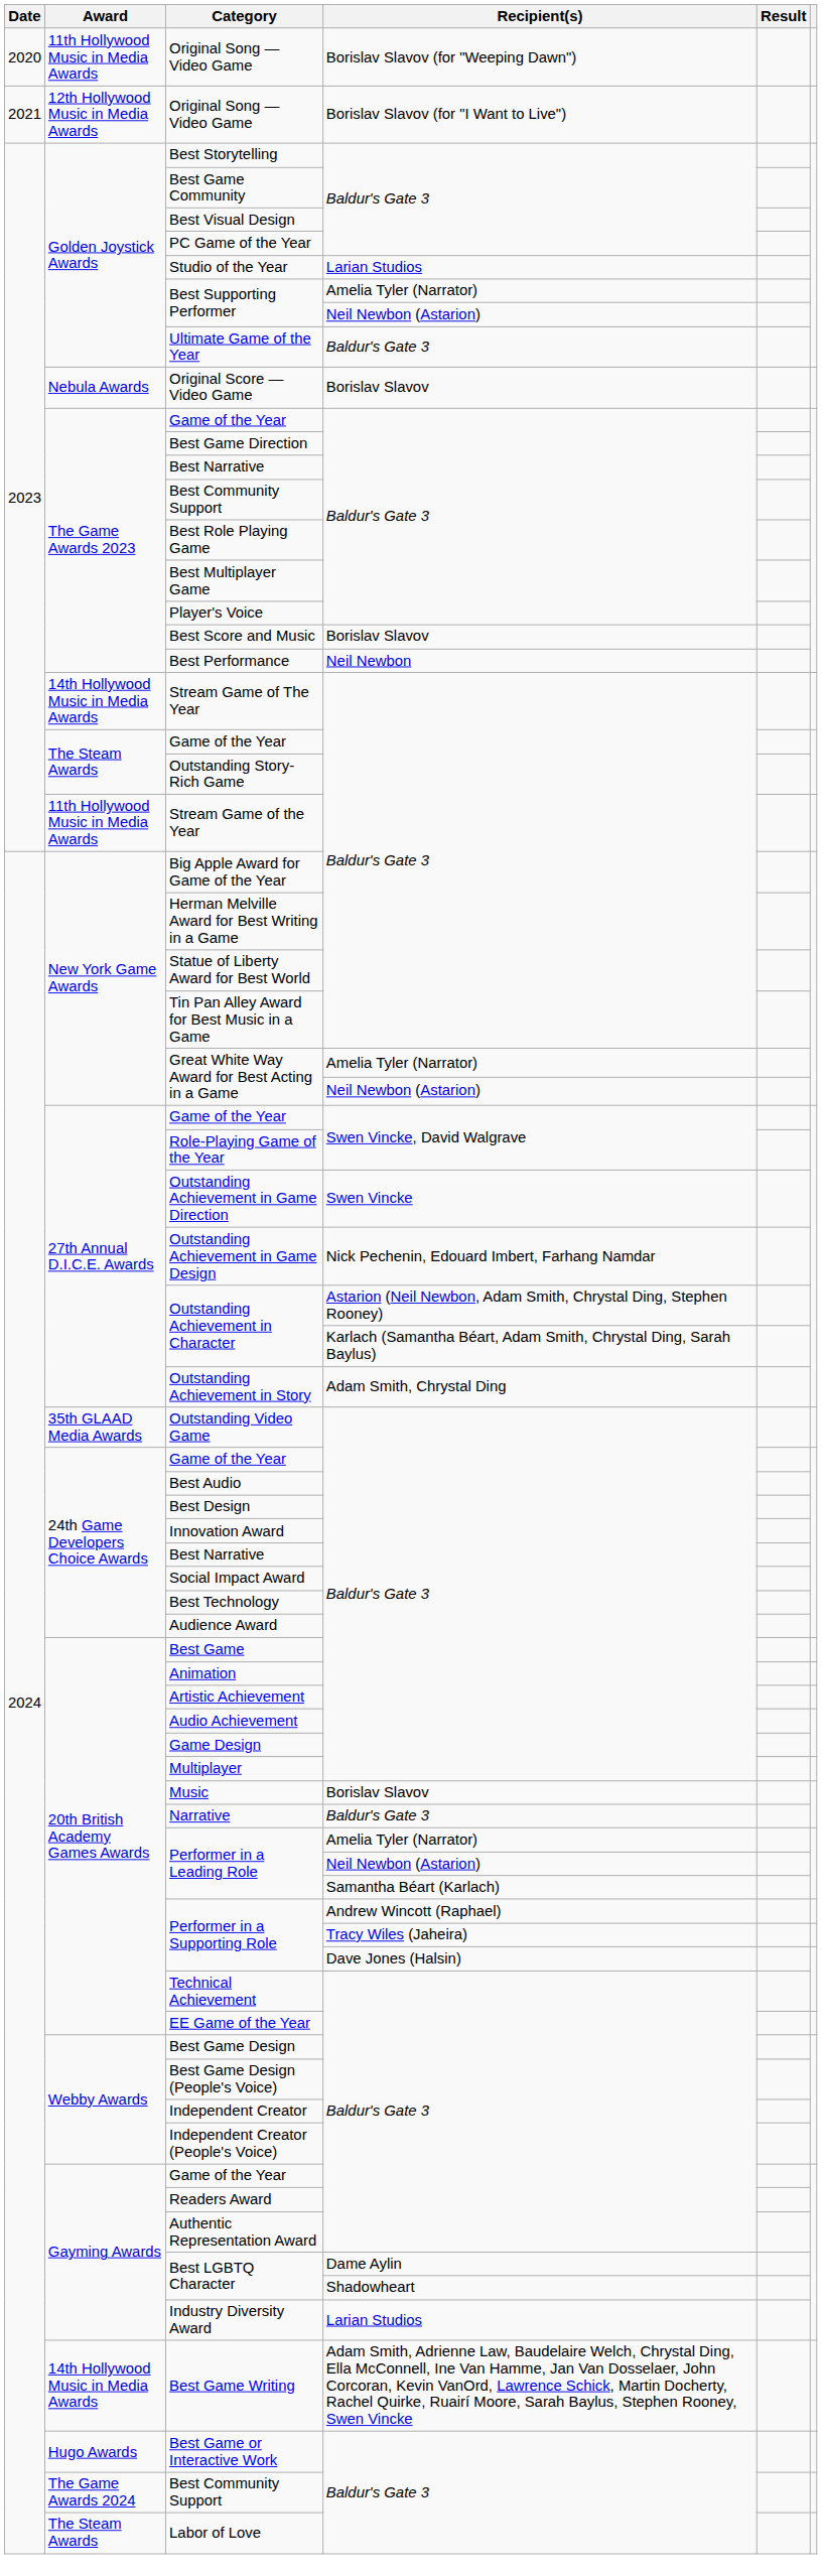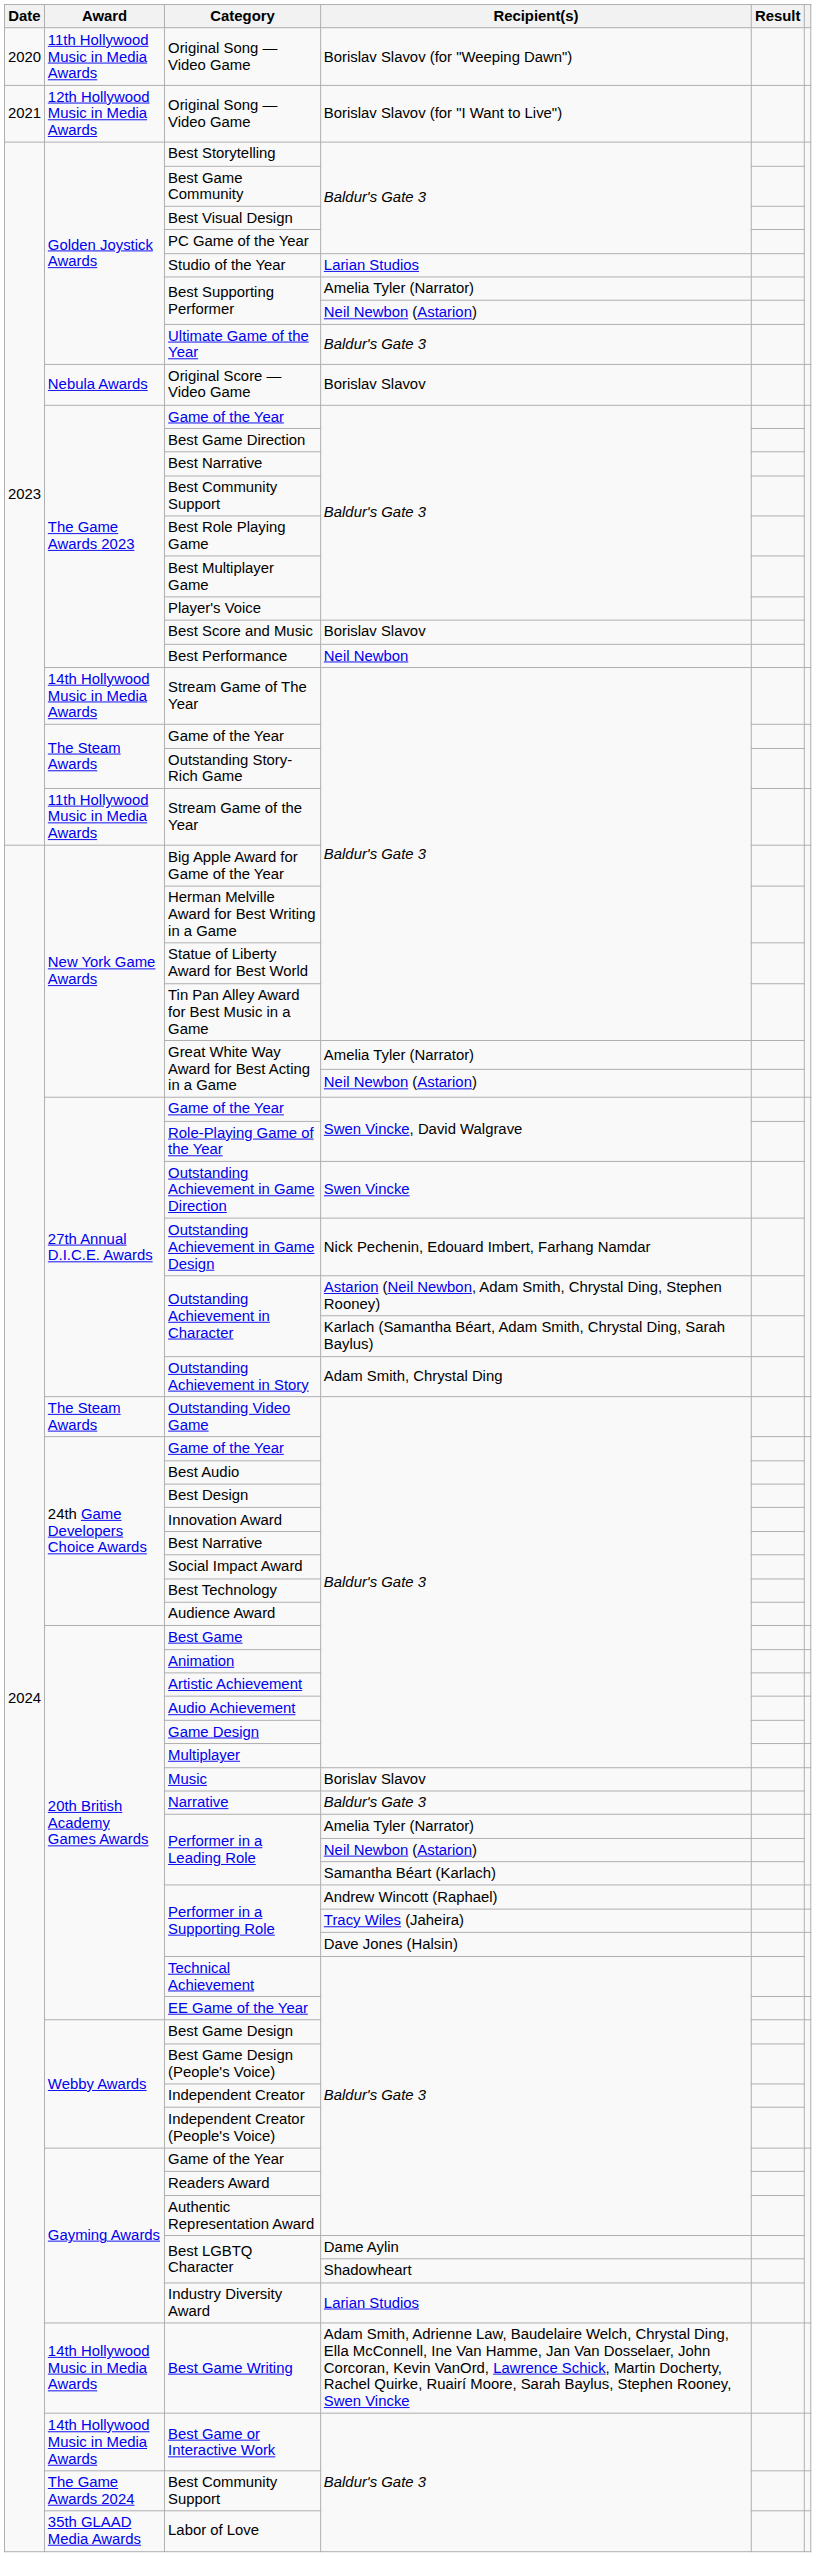Outstanding Video Game | Award: 35th GLAAD Media Awards -> The Steam Awards
Best Game or Interactive Work | Award: Hugo Awards -> 14th Hollywood Music in Media Awards
Labor of Love | Award: The Steam Awards -> 35th GLAAD Media Awards
